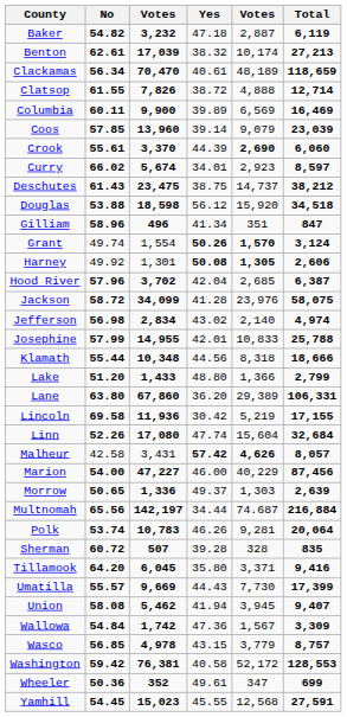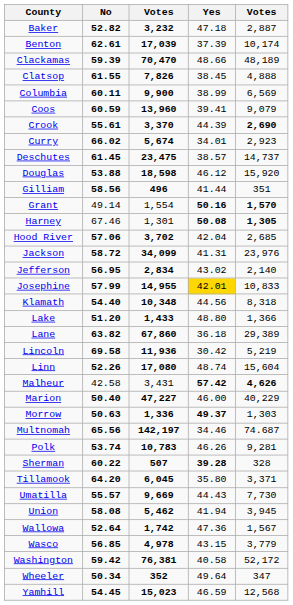- column: Total | 6,119 | 27,213 | 118,659 | 12,714 | 16,469 | 23,039 | 6,060 | 8,597 | 38,212 | 34,518 | 847 | 3,124 | 2,606 | 6,387 | 58,075 | 4,974 | 25,788 | 18,666 | 2,799 | 106,331 | 17,155 | 32,684 | 8,057 | 87,456 | 2,639 | 216,884 | 20,064 | 835 | 9,416 | 17,399 | 9,407 | 3,309 | 8,757 | 128,553 | 699 | 27,591
Baker | No: 54.82 -> 52.82
Benton | Yes: 38.32 -> 37.39
Clackamas | No: 56.34 -> 59.39
Clackamas | Yes: 40.61 -> 48.66
Clatsop | Yes: 38.72 -> 38.45
Columbia | Yes: 39.89 -> 38.99
Coos | No: 57.85 -> 60.59
Coos | Yes: 39.14 -> 39.41
Deschutes | No: 61.43 -> 61.45
Deschutes | Yes: 38.75 -> 38.57
Douglas | Yes: 56.12 -> 46.12
Gilliam | No: 58.96 -> 58.56
Gilliam | Yes: 41.34 -> 41.44
Grant | No: 49.74 -> 49.14
Grant | Yes: 50.26 -> 50.16
Harney | No: 49.92 -> 67.46
Hood River | No: 57.96 -> 57.06
Jackson | Yes: 41.28 -> 41.31
Jefferson | No: 56.98 -> 56.95
Josephine | Yes: no background -> gold background
Klamath | No: 55.44 -> 54.40
Lane | No: 63.80 -> 63.82
Lane | Yes: 36.20 -> 36.18
Linn | Yes: 47.74 -> 48.74
Marion | No: 54.00 -> 50.40
Morrow | No: 50.65 -> 50.63
Morrow | Yes: normal -> bold
Multnomah | Yes: 34.44 -> 34.46
Sherman | No: 60.72 -> 60.22
Sherman | Yes: normal -> bold
Wallowa | No: 54.84 -> 52.64
Wheeler | No: 50.36 -> 50.34
Wheeler | Yes: 49.61 -> 49.64
Yamhill | Yes: 45.55 -> 46.59
